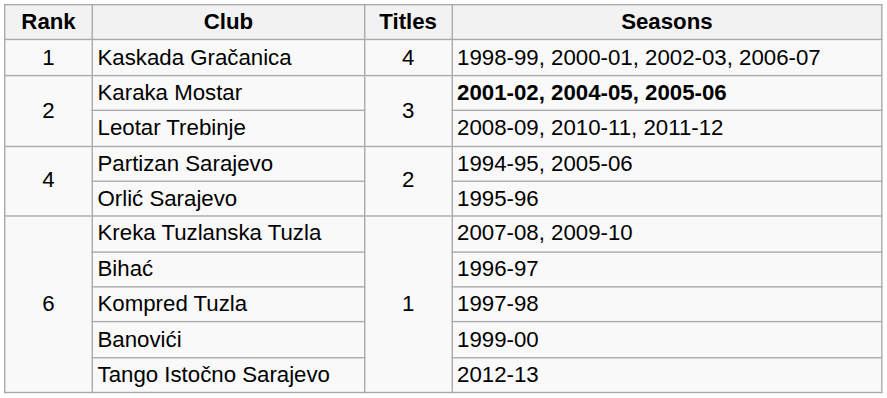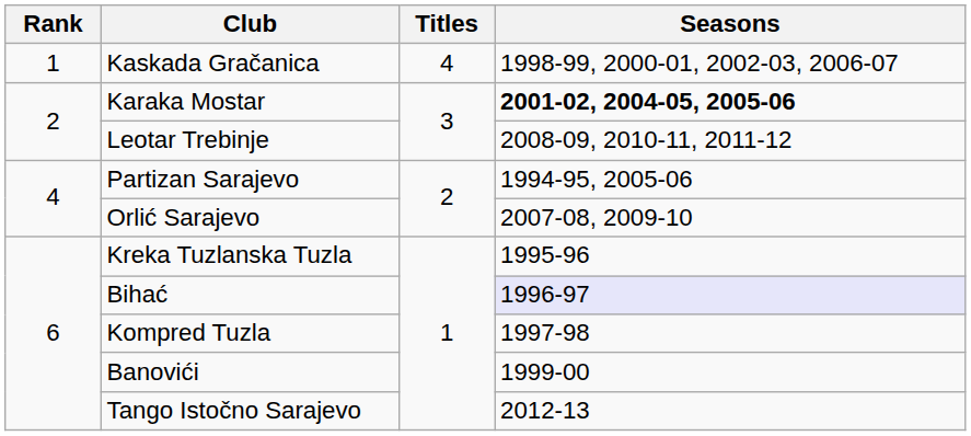Orlić Sarajevo | Seasons: 1995-96 -> 2007-08, 2009-10
Kreka Tuzlanska Tuzla | Seasons: 2007-08, 2009-10 -> 1995-96
Bihać | Seasons: no background -> lavender background
